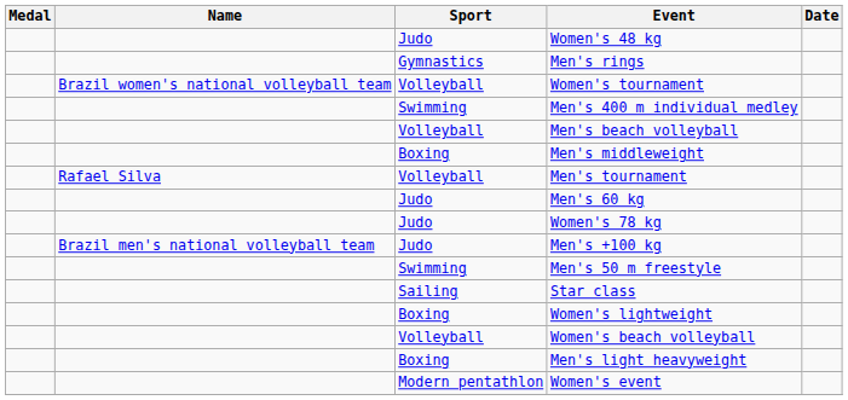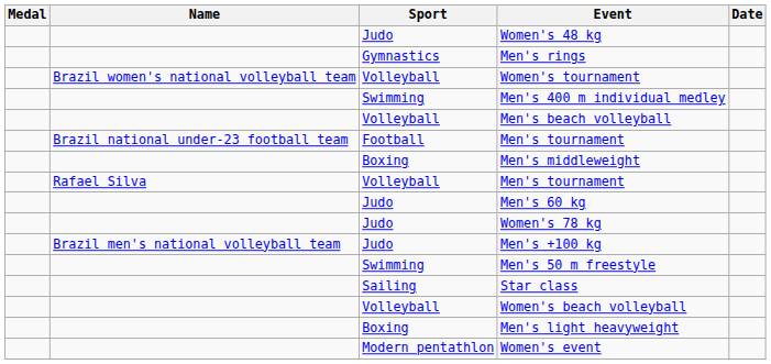+ row: Brazil national under-23 football team | Football | Men's tournament
- row: Boxing | Women's lightweight
